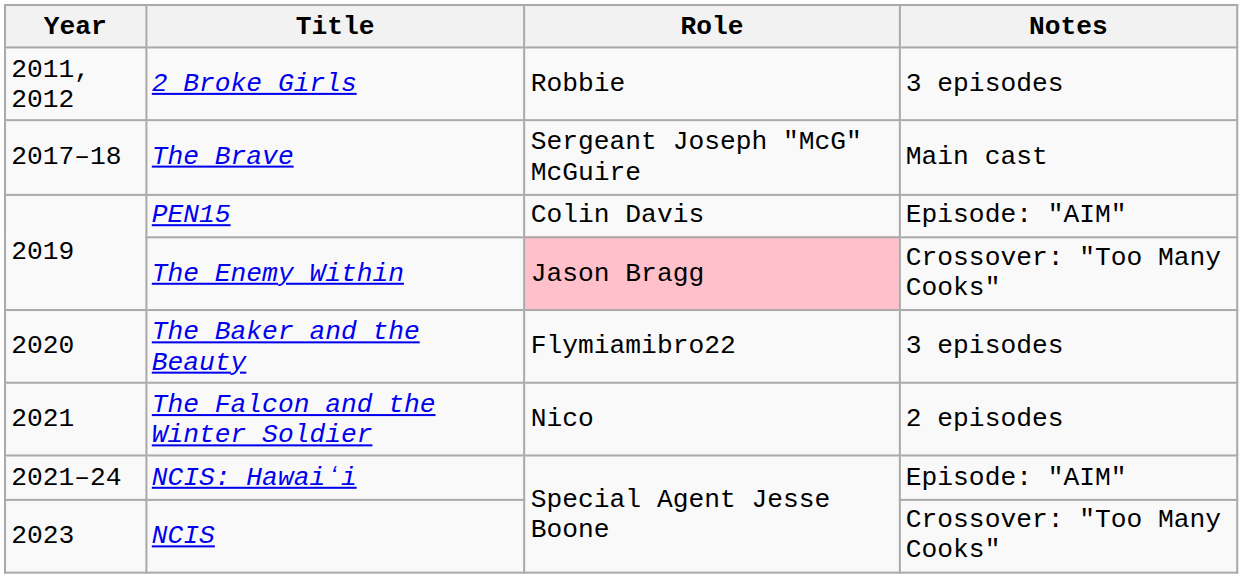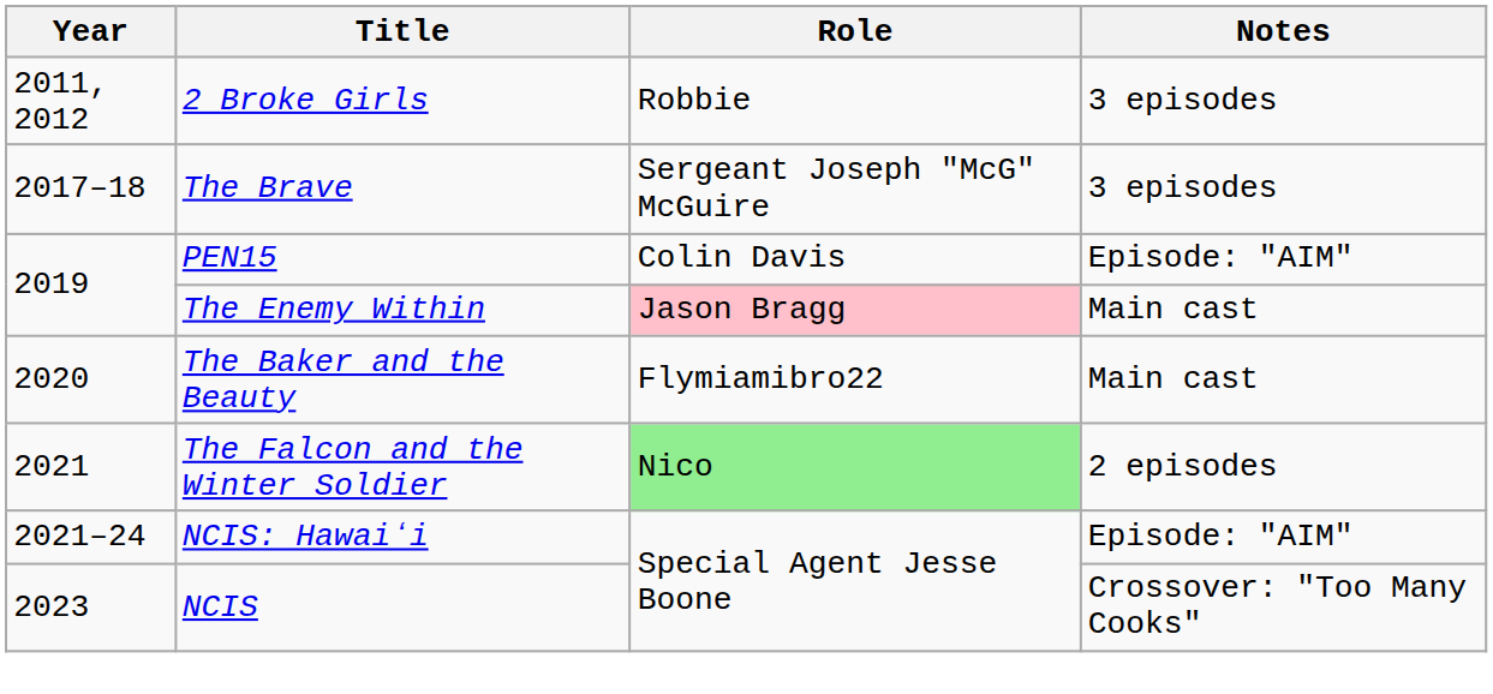The Brave | Notes: Main cast -> 3 episodes
The Enemy Within | Notes: Crossover: "Too Many Cooks" -> Main cast
The Baker and the Beauty | Notes: 3 episodes -> Main cast
The Falcon and the Winter Soldier | Role: no background -> lightgreen background
